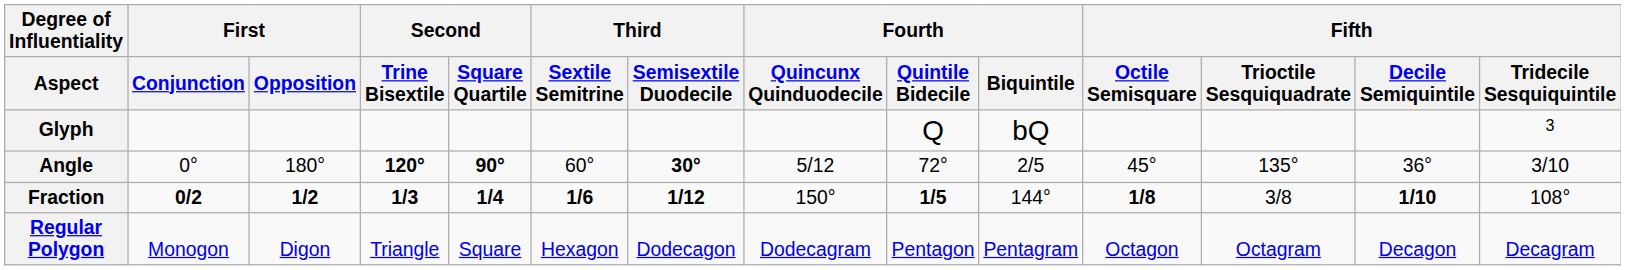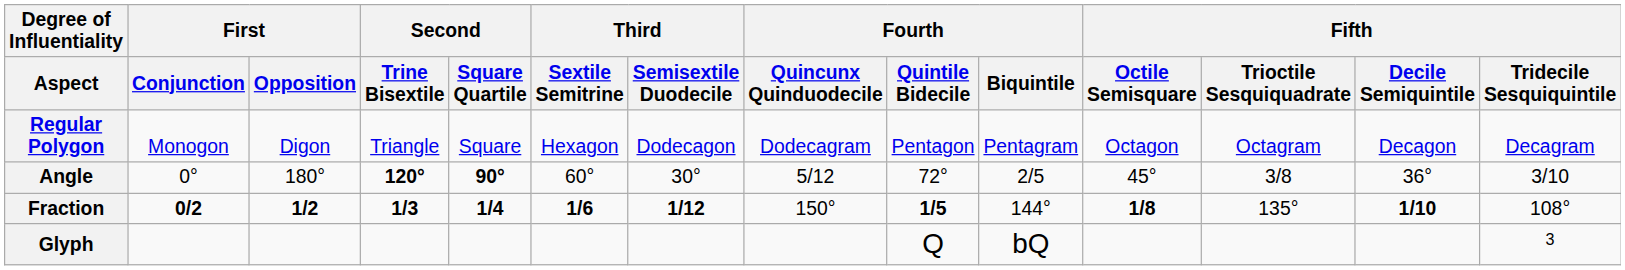rows swapped: Glyph <-> Regular Polygon
Angle | Third / Semisextile Duodecile: bold -> normal
Angle | Fifth / Trioctile Sesquiquadrate: 135° -> 3/8
Fraction | Fifth / Trioctile Sesquiquadrate: 3/8 -> 135°
